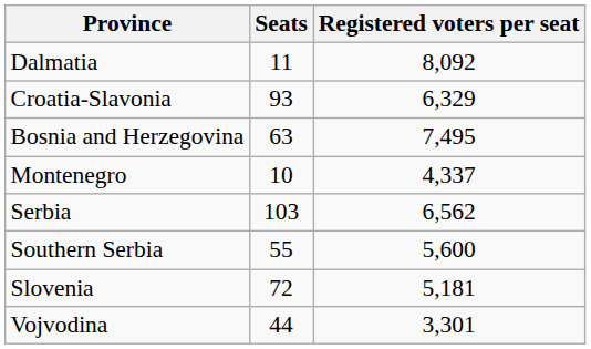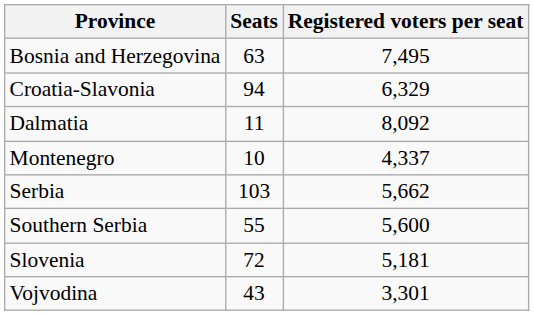rows swapped: Bosnia and Herzegovina <-> Dalmatia
Croatia-Slavonia | Seats: 93 -> 94
Serbia | Registered voters per seat: 6,562 -> 5,662
Vojvodina | Seats: 44 -> 43
